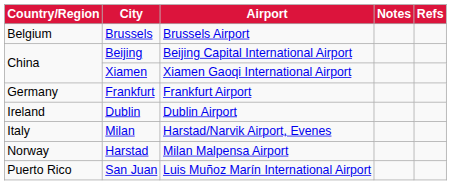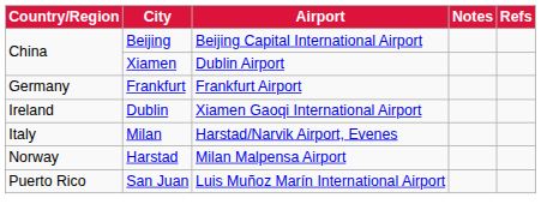- row: Belgium | Brussels | Brussels Airport
Xiamen | Airport: Xiamen Gaoqi International Airport -> Dublin Airport
Dublin | Airport: Dublin Airport -> Xiamen Gaoqi International Airport
